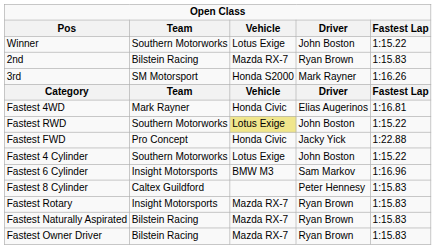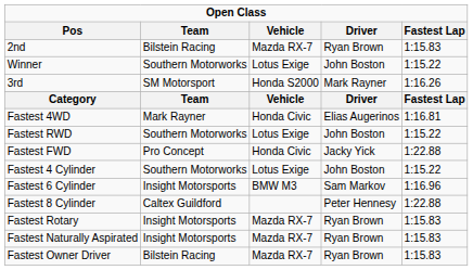rows swapped: Winner <-> 2nd
Fastest RWD | Vehicle: khaki background -> no background
Fastest 8 Cylinder | Fastest Lap: 1:15.83 -> 1:22.88
Fastest Naturally Aspirated | Team: Bilstein Racing -> Insight Motorsports
